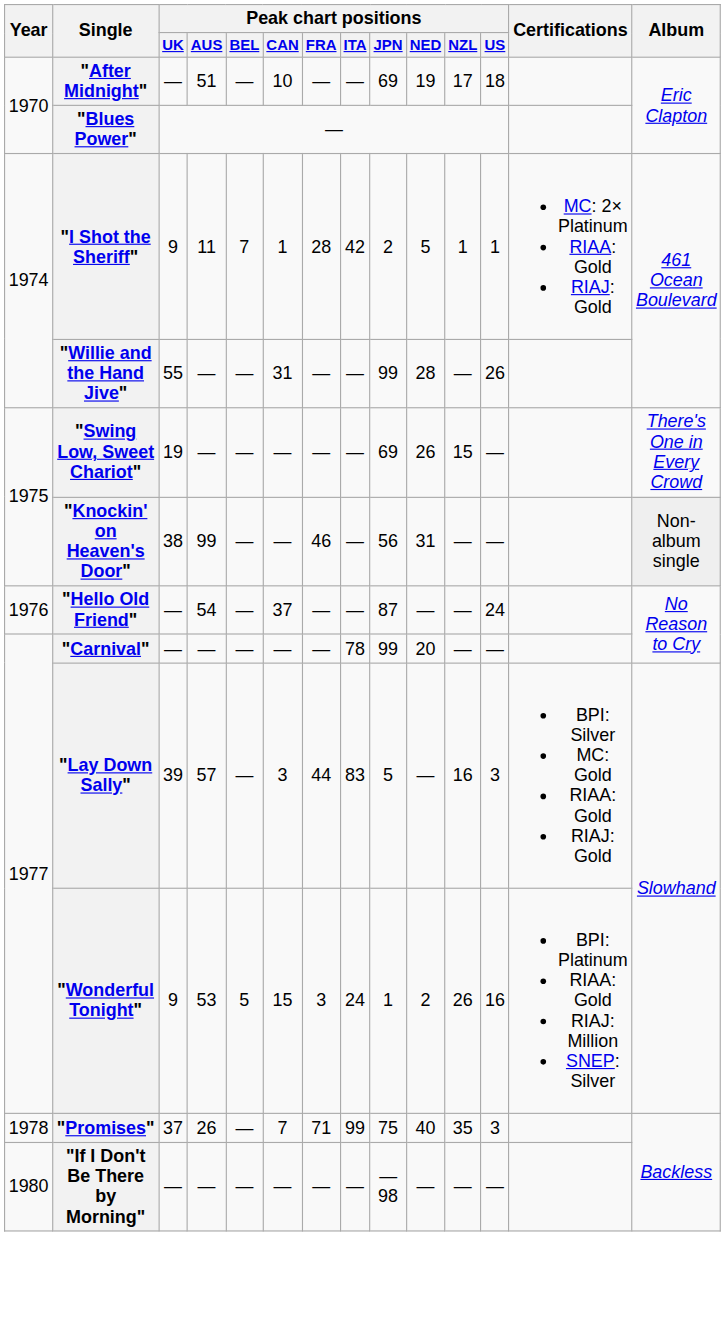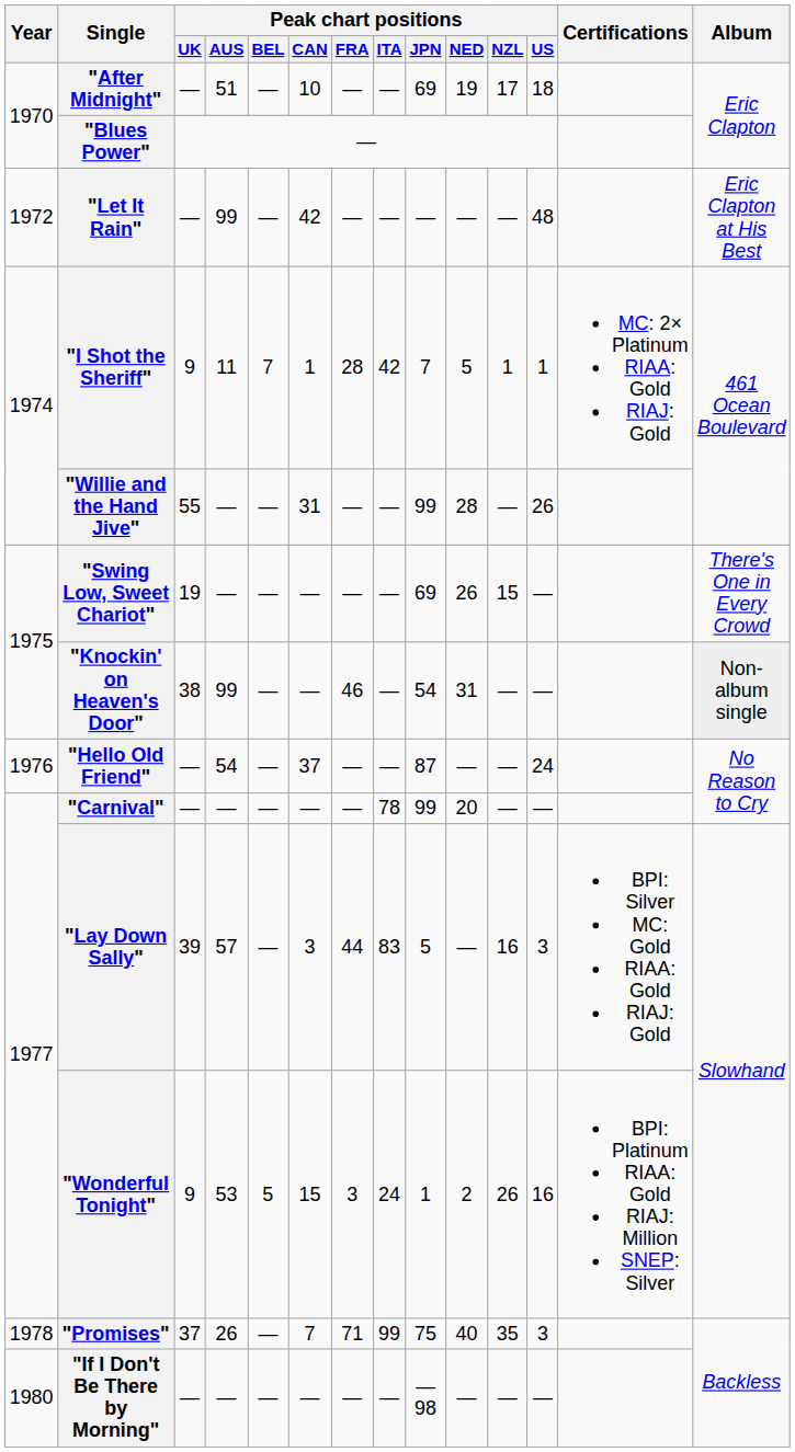+ row: 1972 | "Let It Rain" | — | 99 | — | 42 | — | — | — | — | — | 48 | Eric Clapton at His Best
"I Shot the Sheriff" | Peak chart positions / JPN: 2 -> 7
"Knockin' on Heaven's Door" | Peak chart positions / JPN: 56 -> 54
